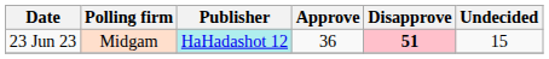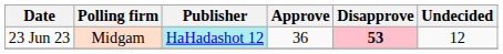23 Jun 23 | Disapprove: 51 -> 53
23 Jun 23 | Undecided: 15 -> 12
